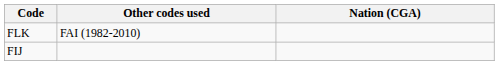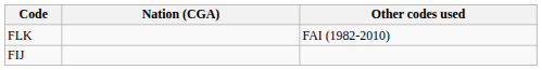columns swapped: Nation (CGA) <-> Other codes used
